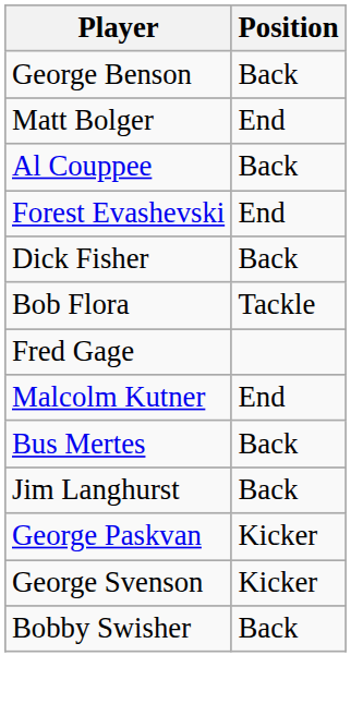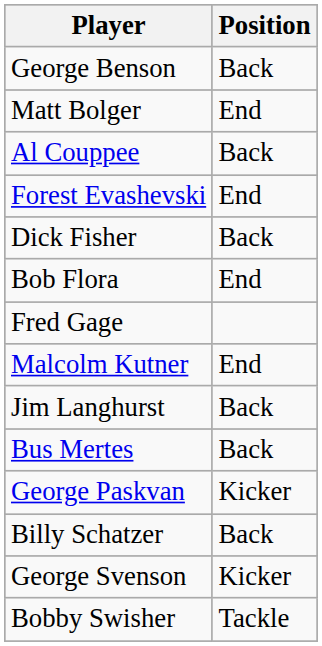Bob Flora | Position: Tackle -> End
rows swapped: Jim Langhurst <-> Bus Mertes
+ row: Billy Schatzer | Back
Bobby Swisher | Position: Back -> Tackle
